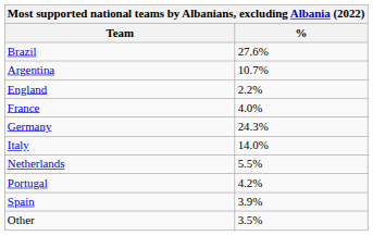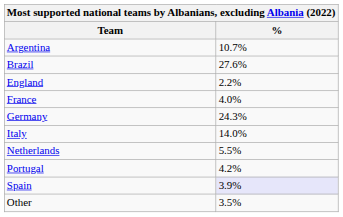rows swapped: Argentina <-> Brazil
Spain | %: no background -> lavender background
